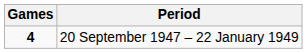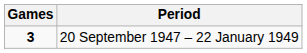20 September 1947 – 22 January 1949 | Games: 4 -> 3
